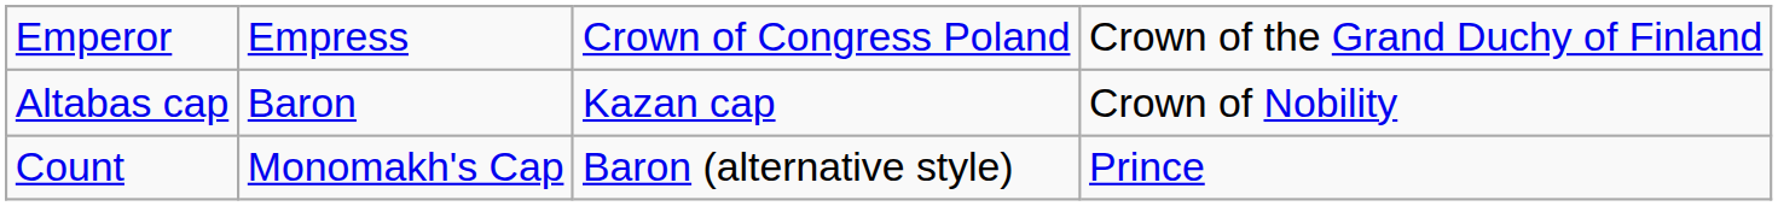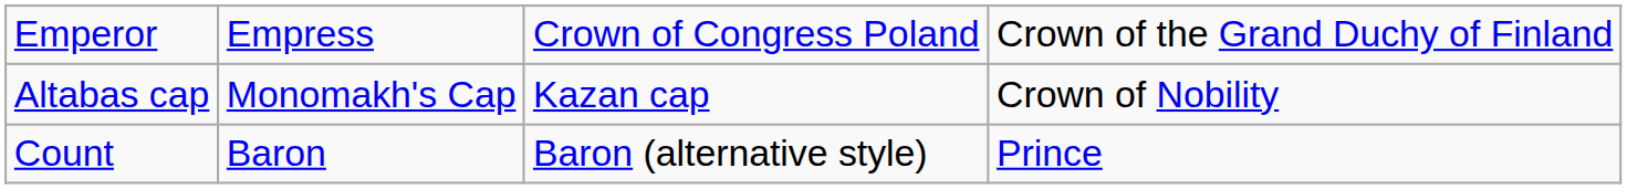Altabas cap | column 2: Baron -> Monomakh's Cap
Count | column 2: Monomakh's Cap -> Baron
